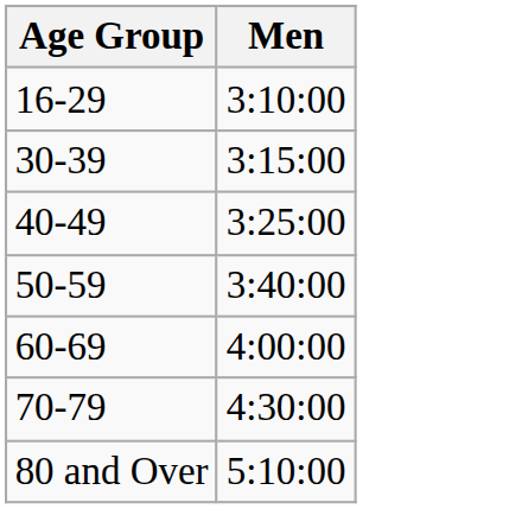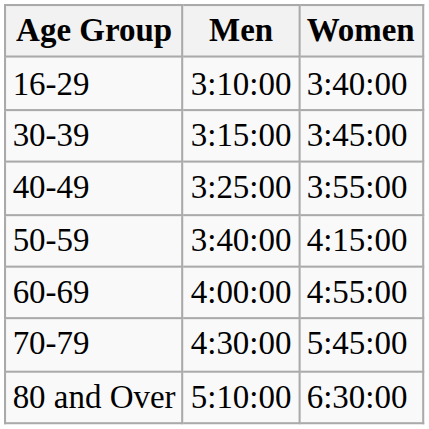+ column: Women | 3:40:00 | 3:45:00 | 3:55:00 | 4:15:00 | 4:55:00 | 5:45:00 | 6:30:00
